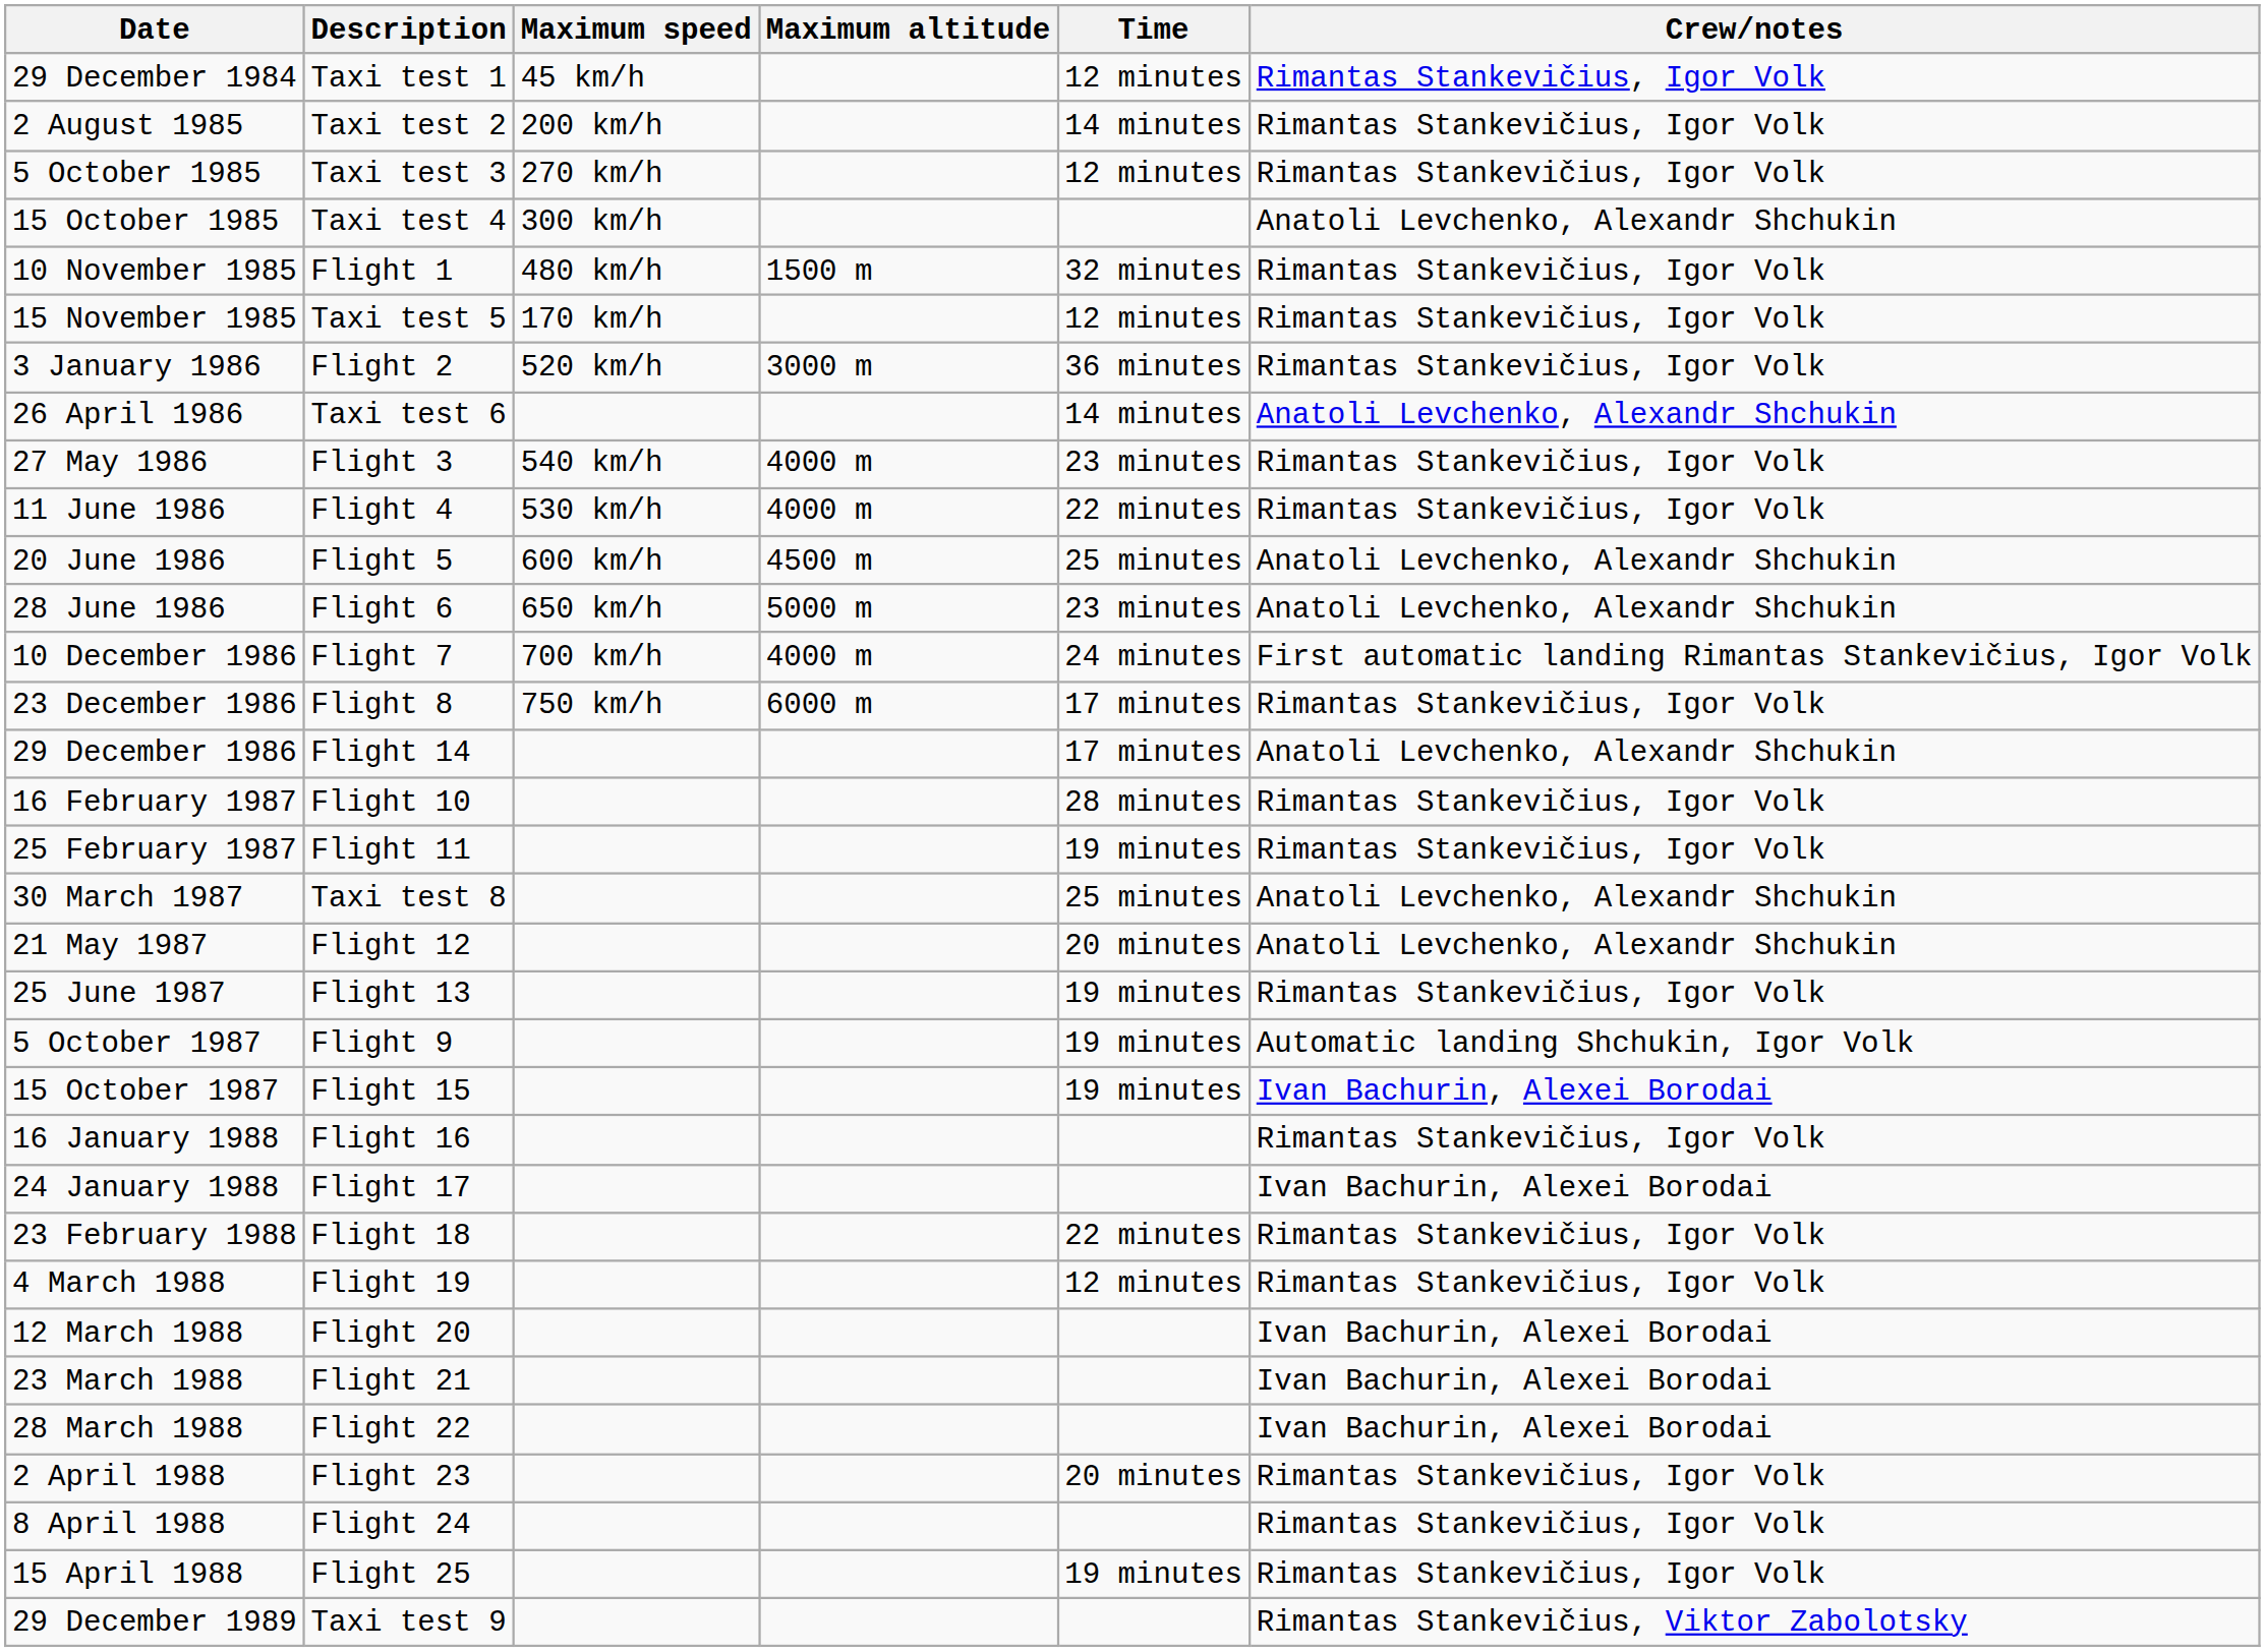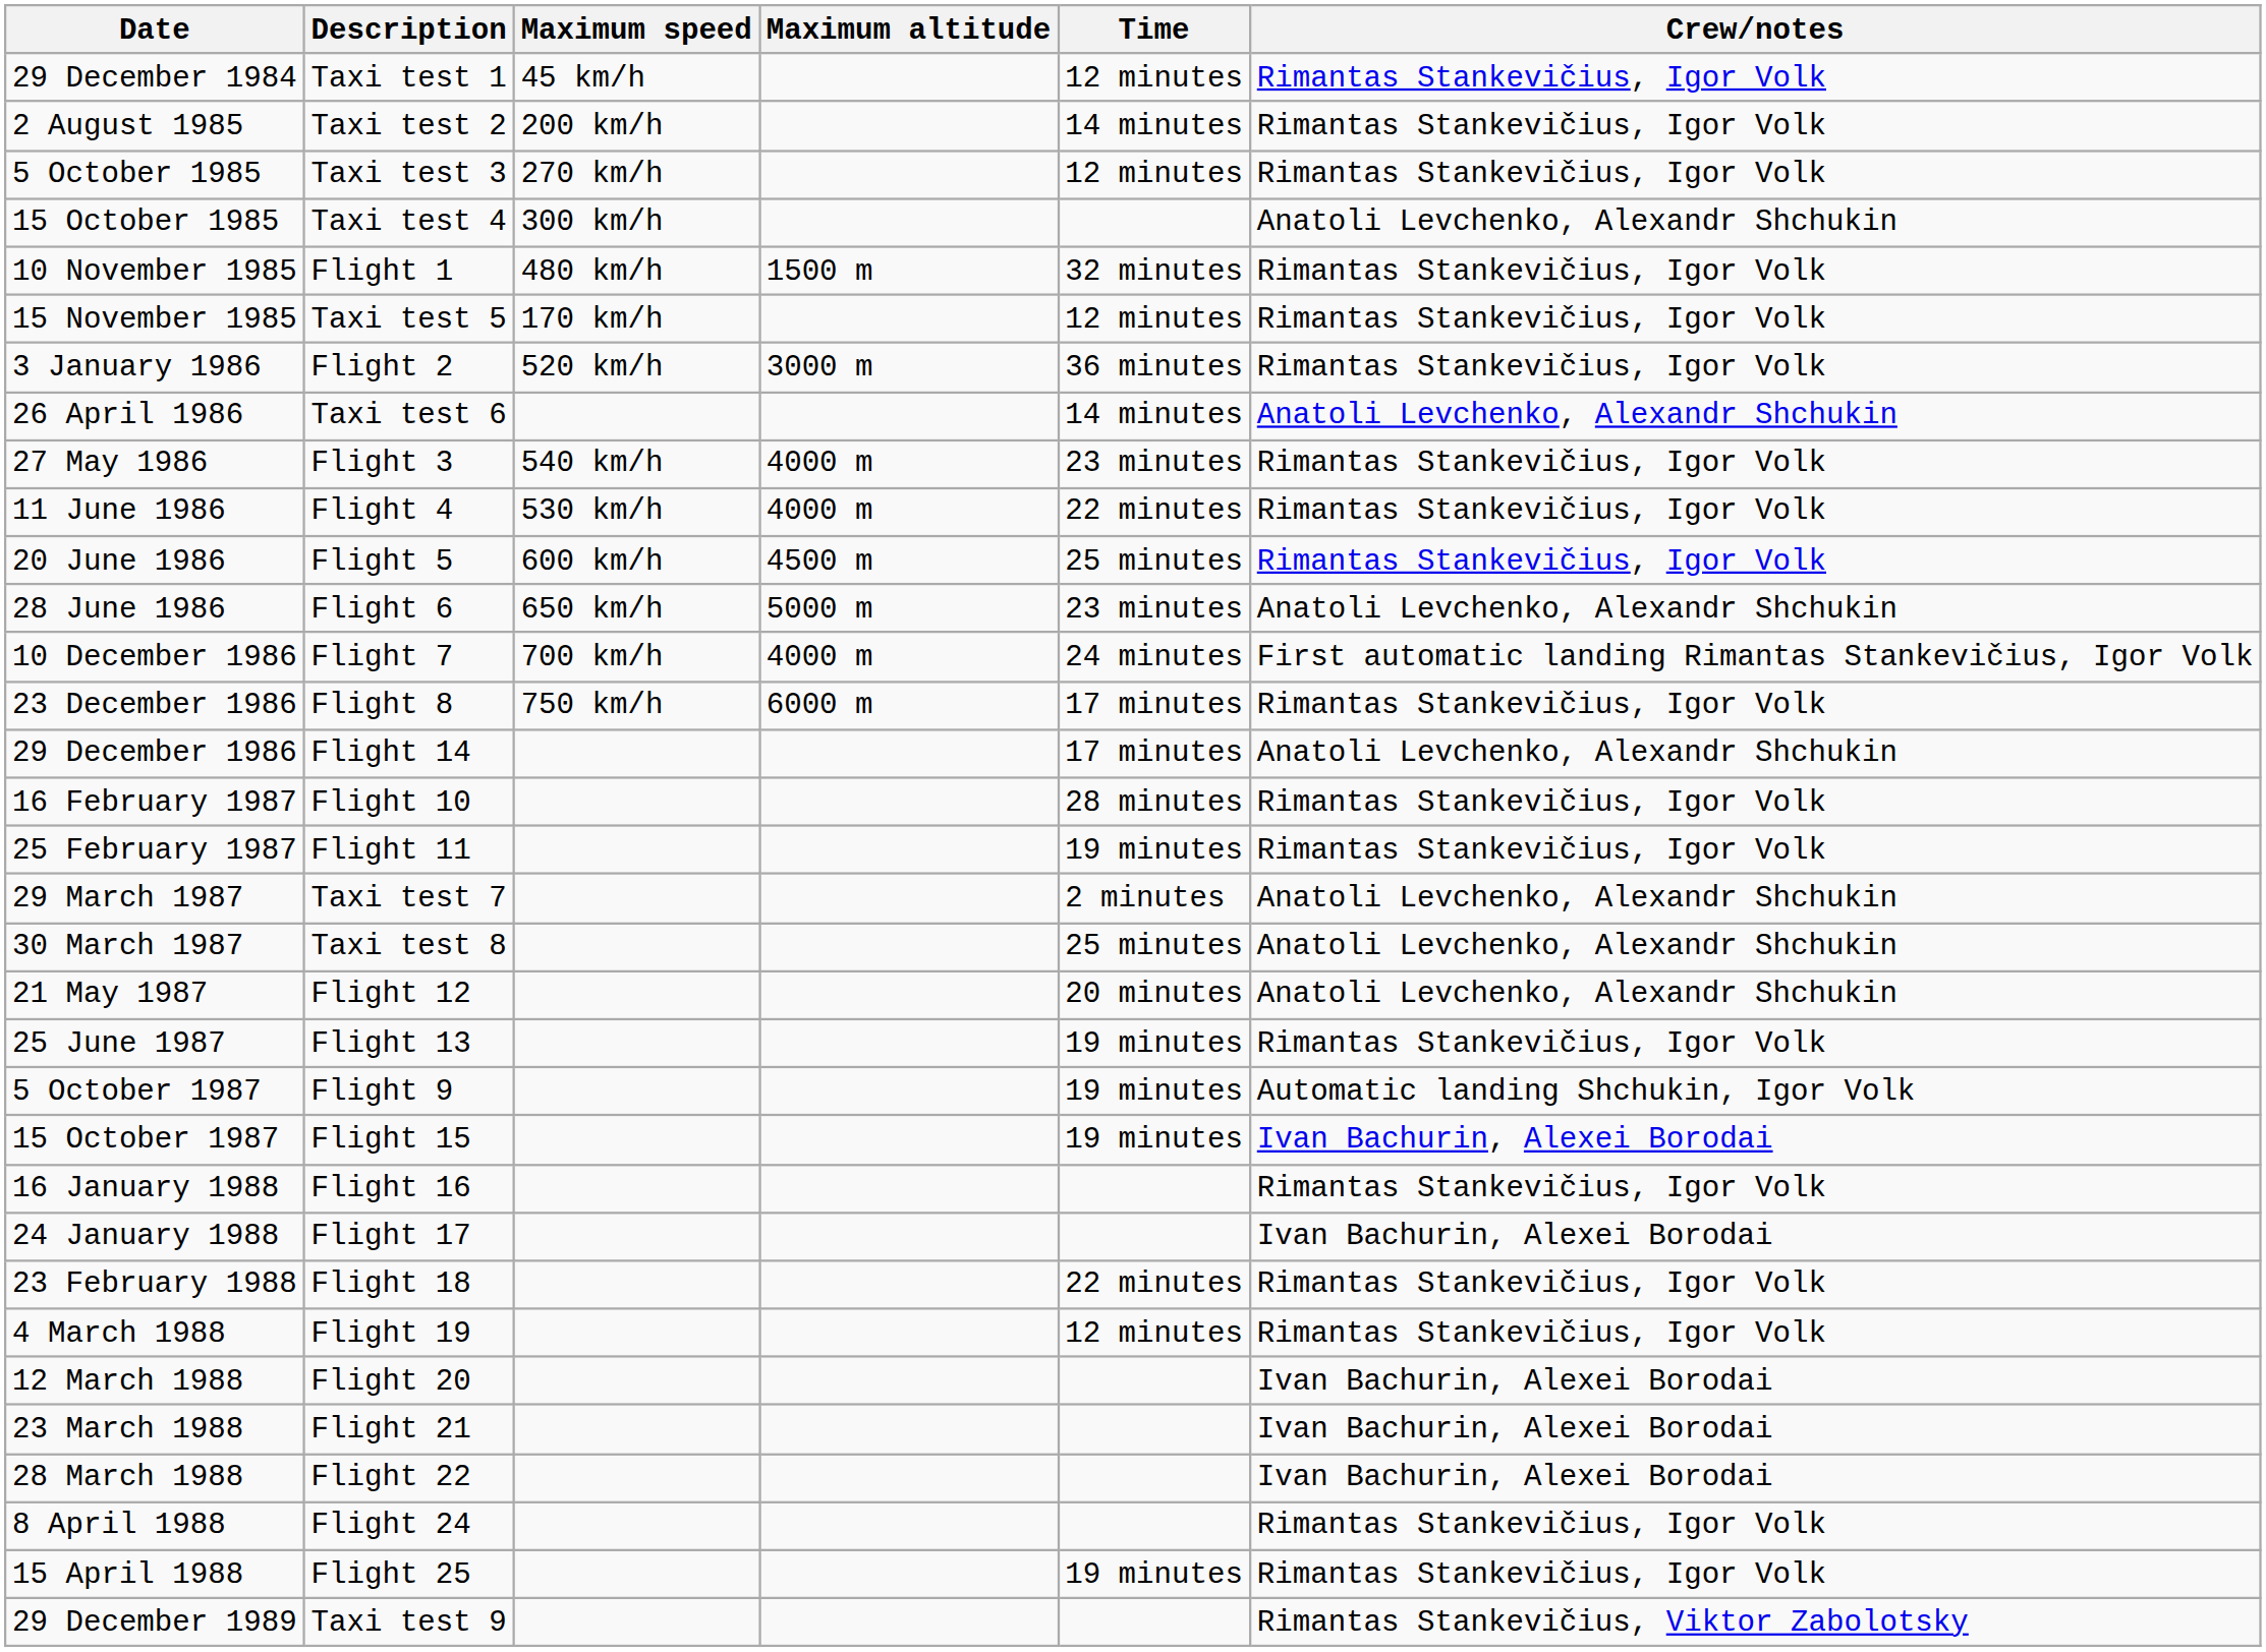20 June 1986 | Crew/notes: Anatoli Levchenko, Alexandr Shchukin -> Rimantas Stankevičius, Igor Volk
+ row: 29 March 1987 | Taxi test 7 | 2 minutes | Anatoli Levchenko, Alexandr Shchukin
- row: 2 April 1988 | Flight 23 | 20 minutes | Rimantas Stankevičius, Igor Volk
